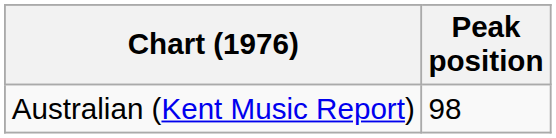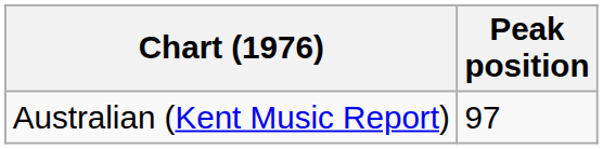Australian (Kent Music Report) | Peak position: 98 -> 97
